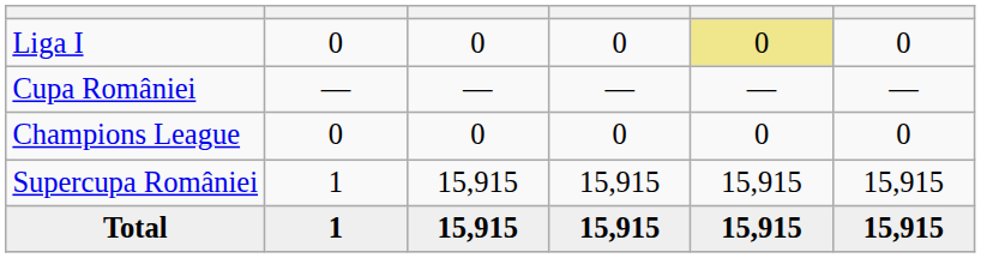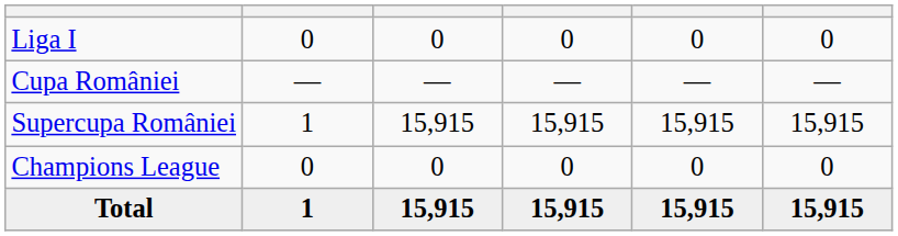Liga I | column 5: khaki background -> no background
rows swapped: Champions League <-> Supercupa României
